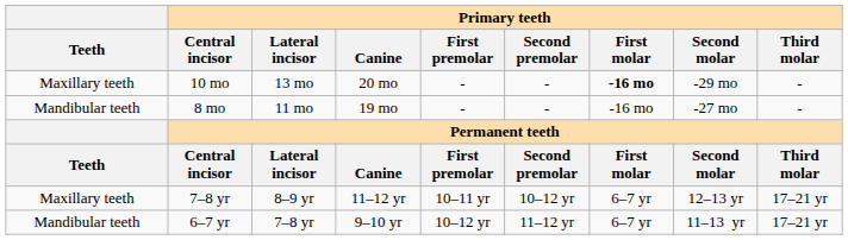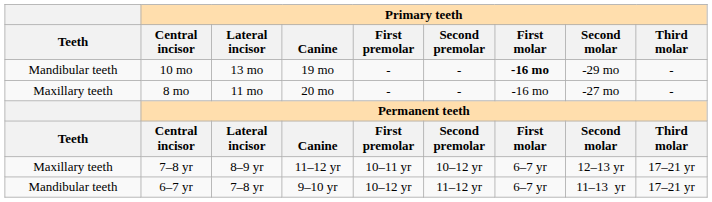10 mo | Teeth: Maxillary teeth -> Mandibular teeth
10 mo | Primary teeth / Canine: 20 mo -> 19 mo
8 mo | Teeth: Mandibular teeth -> Maxillary teeth
8 mo | Primary teeth / Canine: 19 mo -> 20 mo
